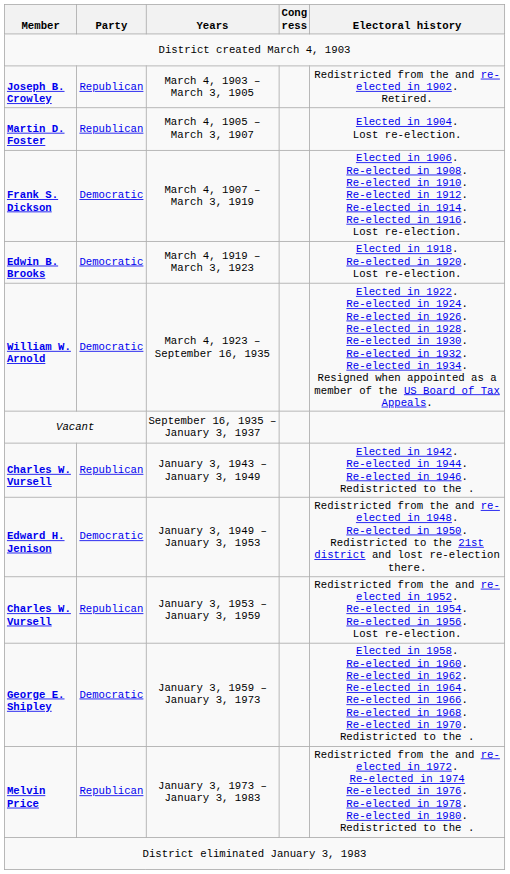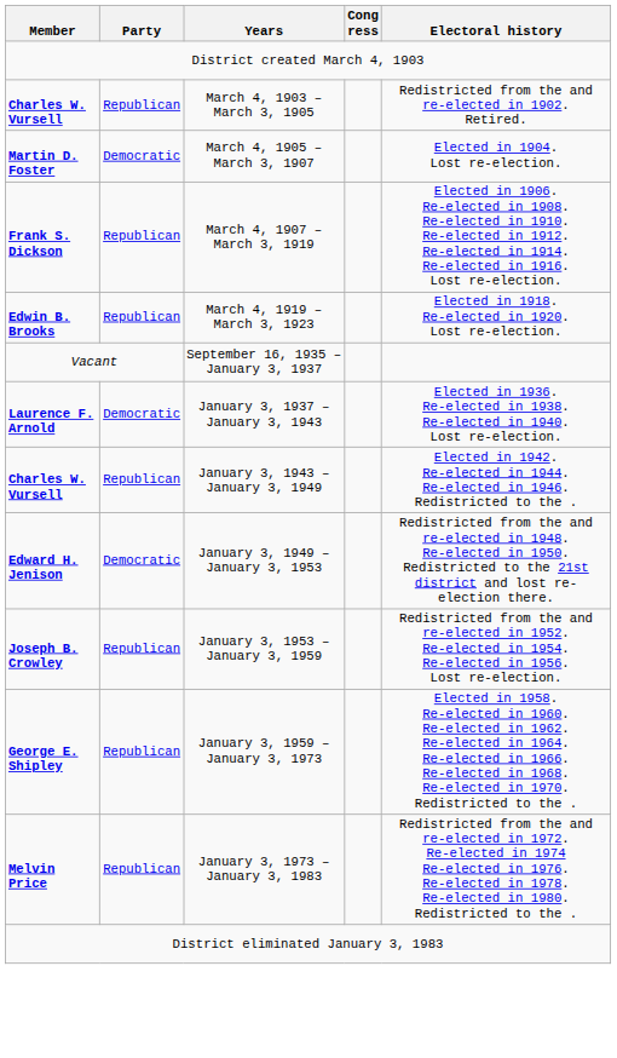March 4, 1903 – March 3, 1905 | Member: Joseph B. Crowley -> Charles W. Vursell
March 4, 1905 – March 3, 1907 | Party: Republican -> Democratic
March 4, 1907 – March 3, 1919 | Party: Democratic -> Republican
March 4, 1919 – March 3, 1923 | Party: Democratic -> Republican
- row: William W. Arnold | Democratic | March 4, 1923 – September 16, 1935 | Elected in 1922. Re-elected in 1924. Re-elected in 1926. Re-elected in 1928. Re-elected in 1930. Re-elected in 1932. Re-elected in 1934. Resigned when appointed as a member of the US Board of Tax Appeals.
+ row: Laurence F. Arnold | Democratic | January 3, 1937 – January 3, 1943 | Elected in 1936. Re-elected in 1938. Re-elected in 1940. Lost re-election.
January 3, 1953 – January 3, 1959 | Member: Charles W. Vursell -> Joseph B. Crowley
January 3, 1959 – January 3, 1973 | Party: Democratic -> Republican
